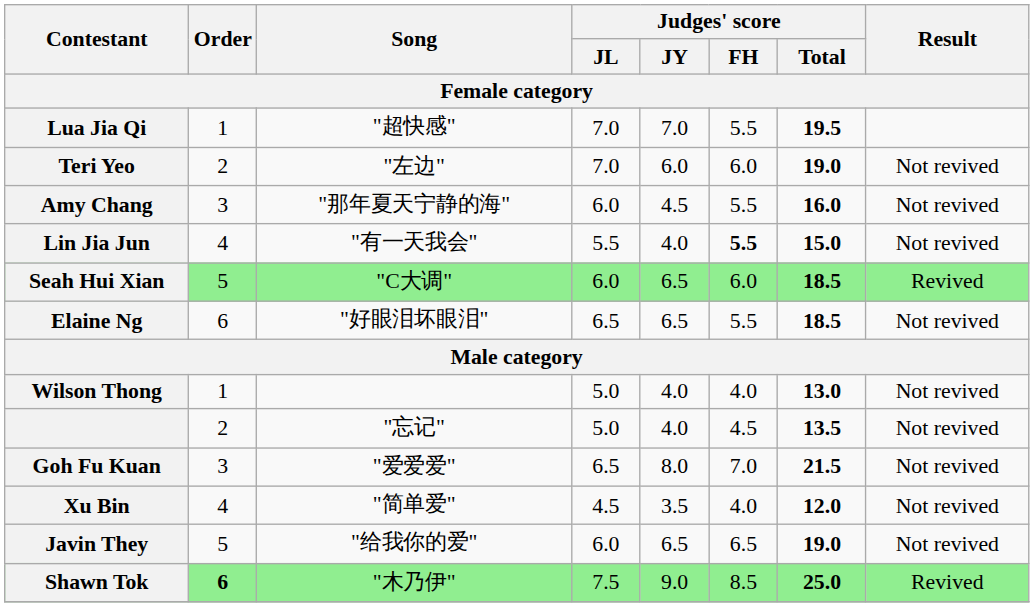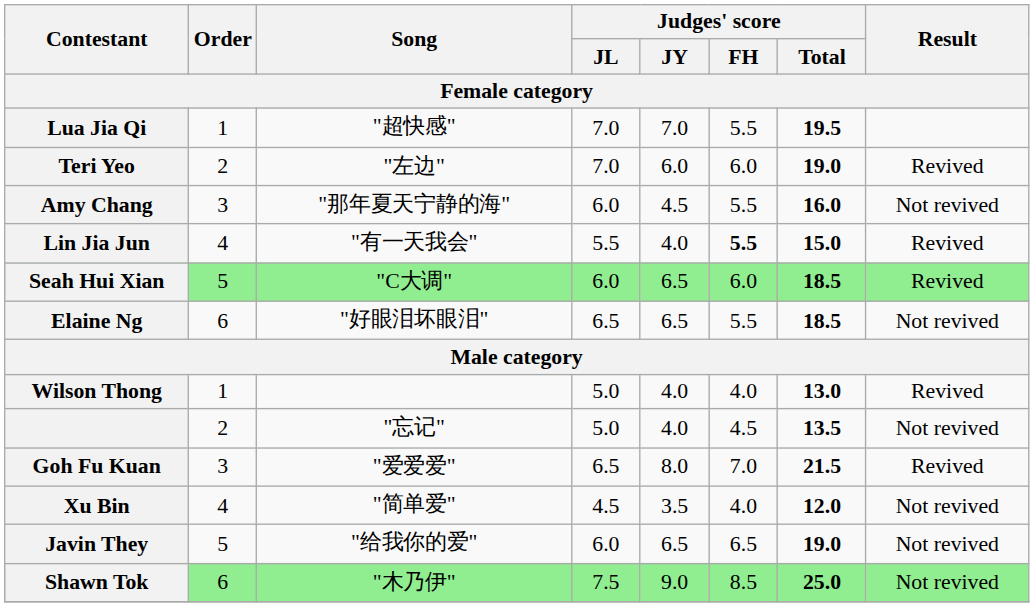Teri Yeo | Result: Not revived -> Revived
Lin Jia Jun | Result: Not revived -> Revived
Wilson Thong | Result: Not revived -> Revived
Goh Fu Kuan | Result: Not revived -> Revived
Shawn Tok | Order: bold -> normal
Shawn Tok | Result: Revived -> Not revived
